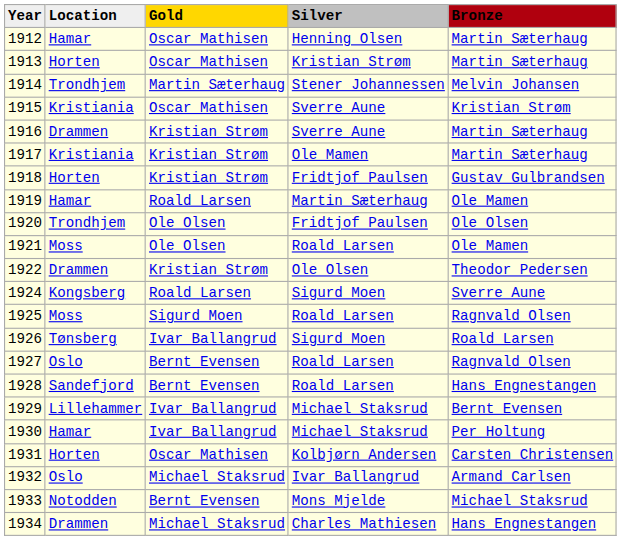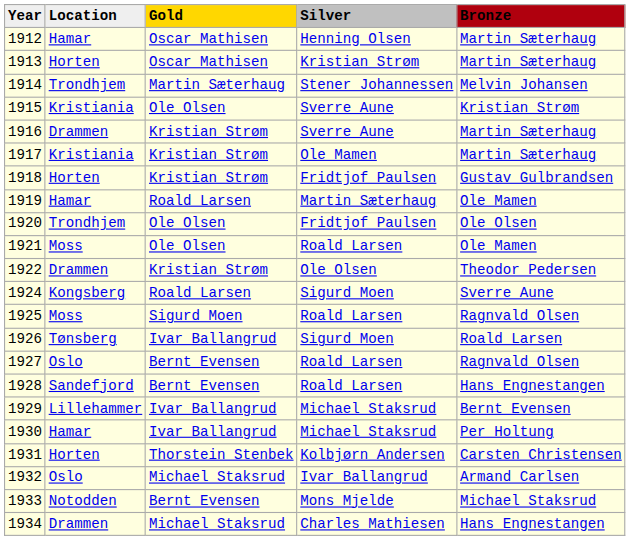1915 | Gold: Oscar Mathisen -> Ole Olsen
1931 | Gold: Oscar Mathisen -> Thorstein Stenbek
